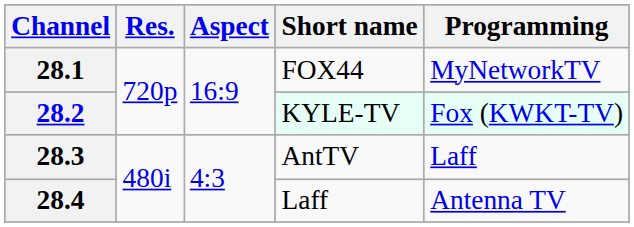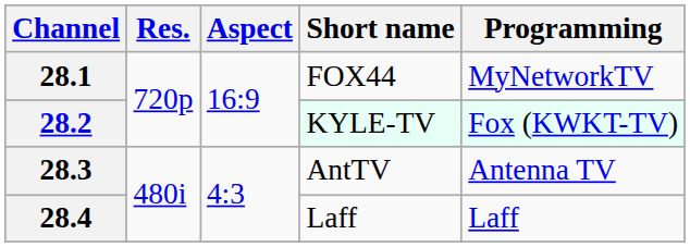28.3 | Programming: Laff -> Antenna TV
28.4 | Programming: Antenna TV -> Laff
